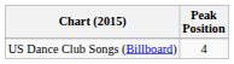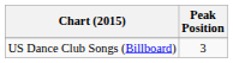US Dance Club Songs (Billboard) | Peak Position: 4 -> 3
